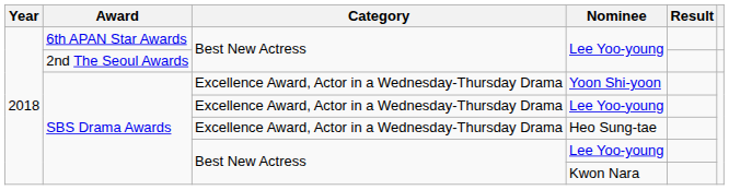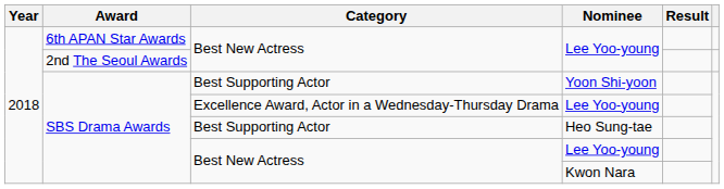Yoon Shi-yoon | Category: Excellence Award, Actor in a Wednesday-Thursday Drama -> Best Supporting Actor
Heo Sung-tae | Category: Excellence Award, Actor in a Wednesday-Thursday Drama -> Best Supporting Actor
